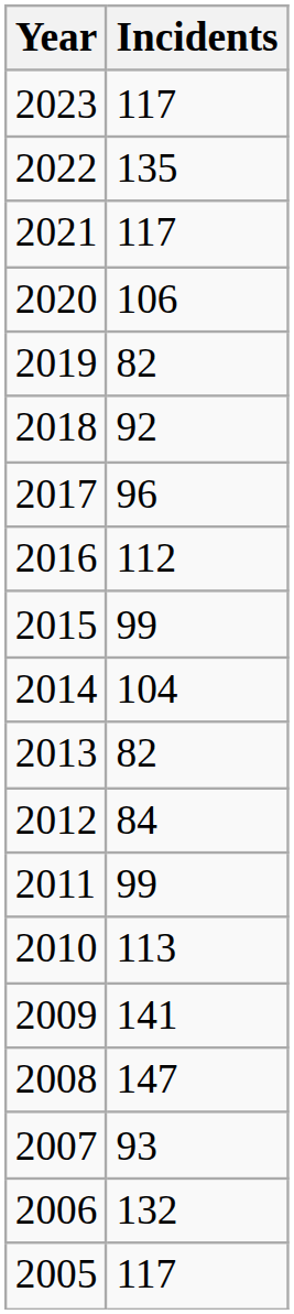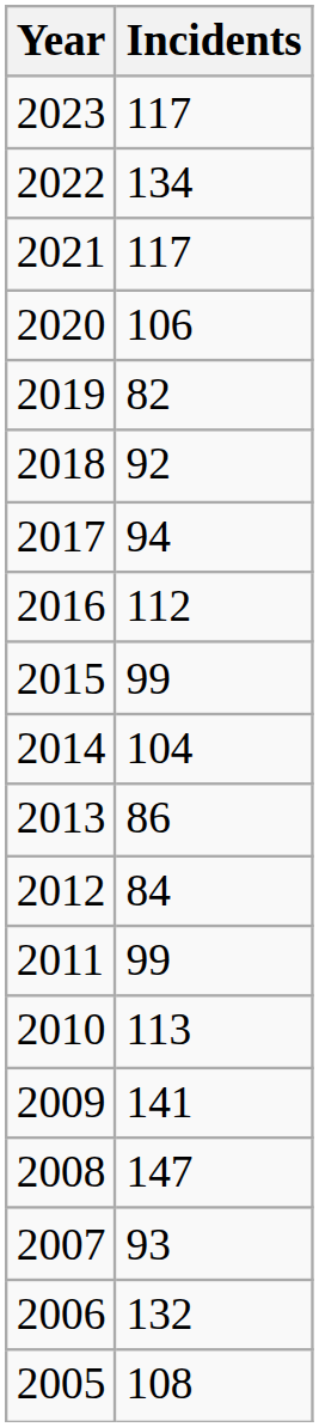2022 | Incidents: 135 -> 134
2017 | Incidents: 96 -> 94
2013 | Incidents: 82 -> 86
2005 | Incidents: 117 -> 108
